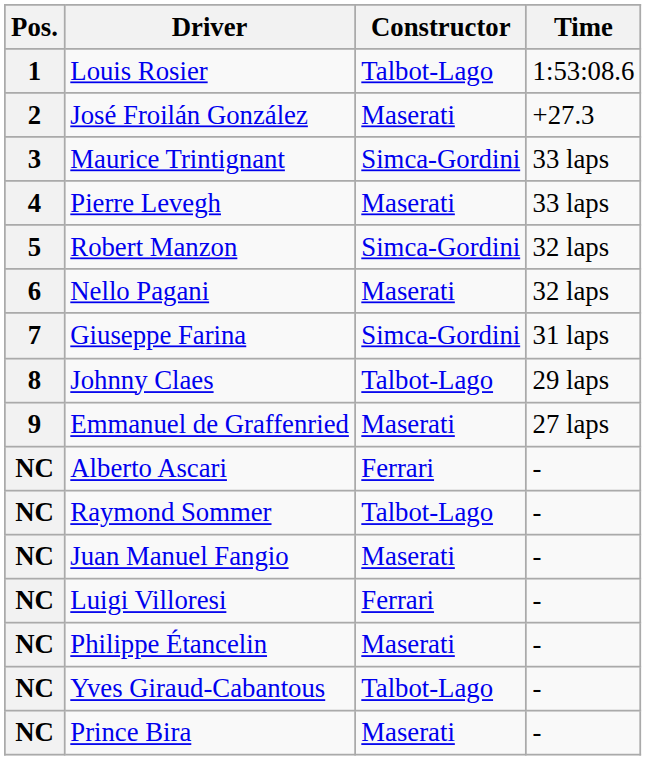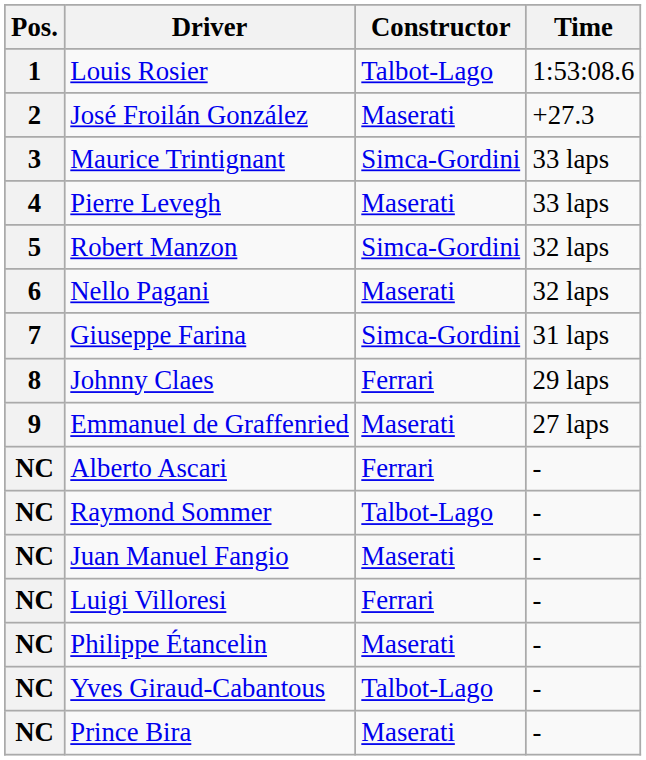Johnny Claes | Constructor: Talbot-Lago -> Ferrari
